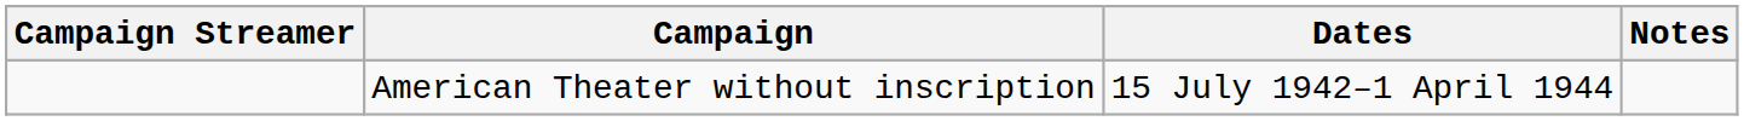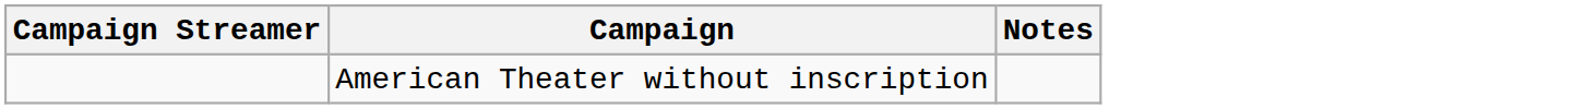- column: Dates | 15 July 1942–1 April 1944
